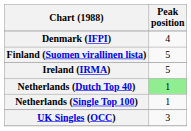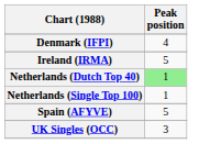- row: Finland (Suomen virallinen lista) | 5
+ row: Spain (AFYVE) | 5
